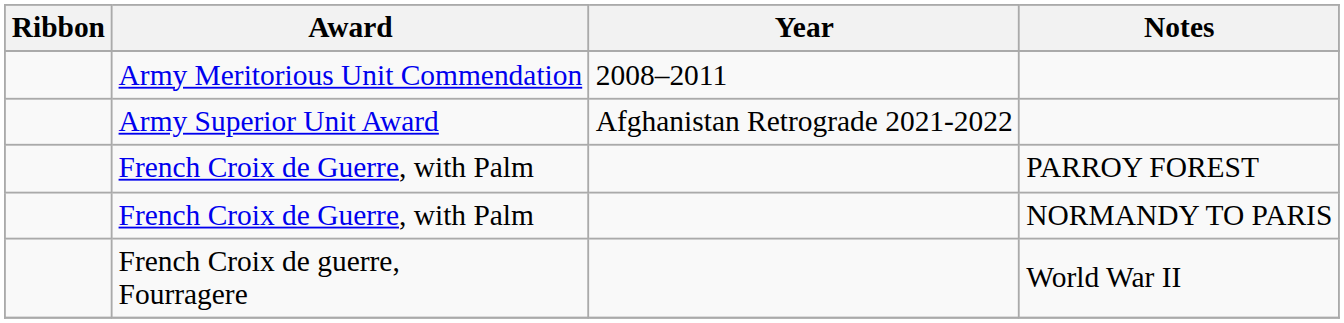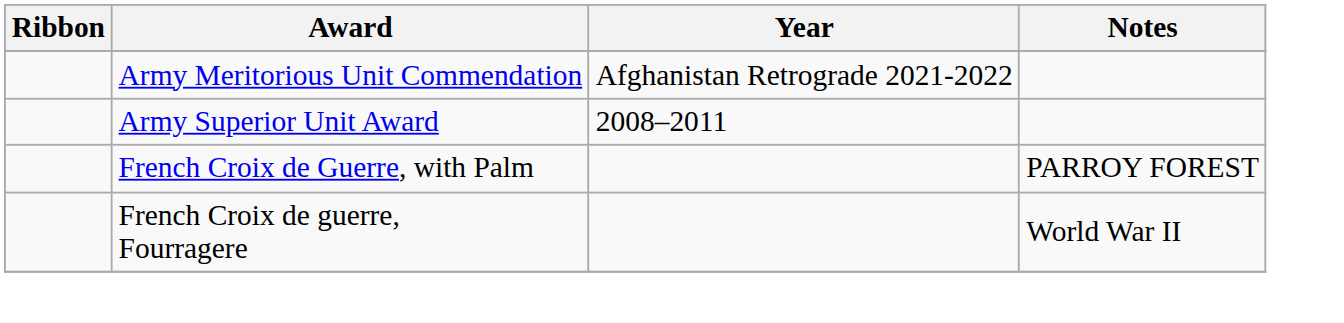Army Meritorious Unit Commendation | Year: 2008–2011 -> Afghanistan Retrograde 2021-2022
Army Superior Unit Award | Year: Afghanistan Retrograde 2021-2022 -> 2008–2011
- row: French Croix de Guerre, with Palm | NORMANDY TO PARIS
